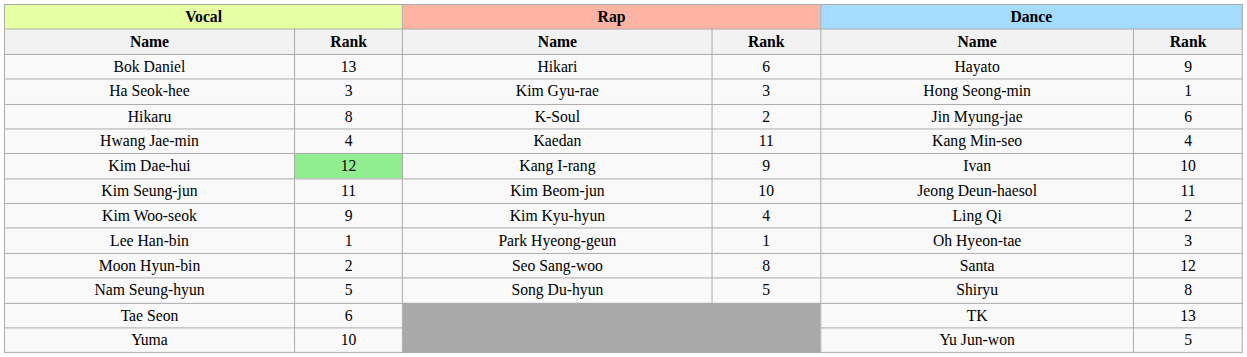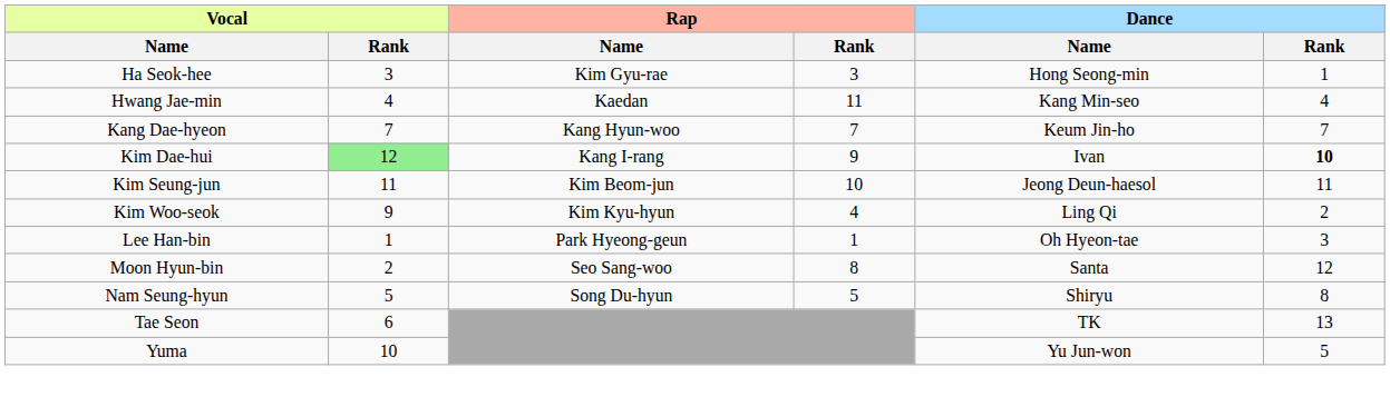- row: Bok Daniel | 13 | Hikari | 6 | Hayato | 9
- row: Hikaru | 8 | K-Soul | 2 | Jin Myung-jae | 6
+ row: Kang Dae-hyeon | 7 | Kang Hyun-woo | 7 | Keum Jin-ho | 7
Kim Dae-hui | Dance / Rank: normal -> bold
